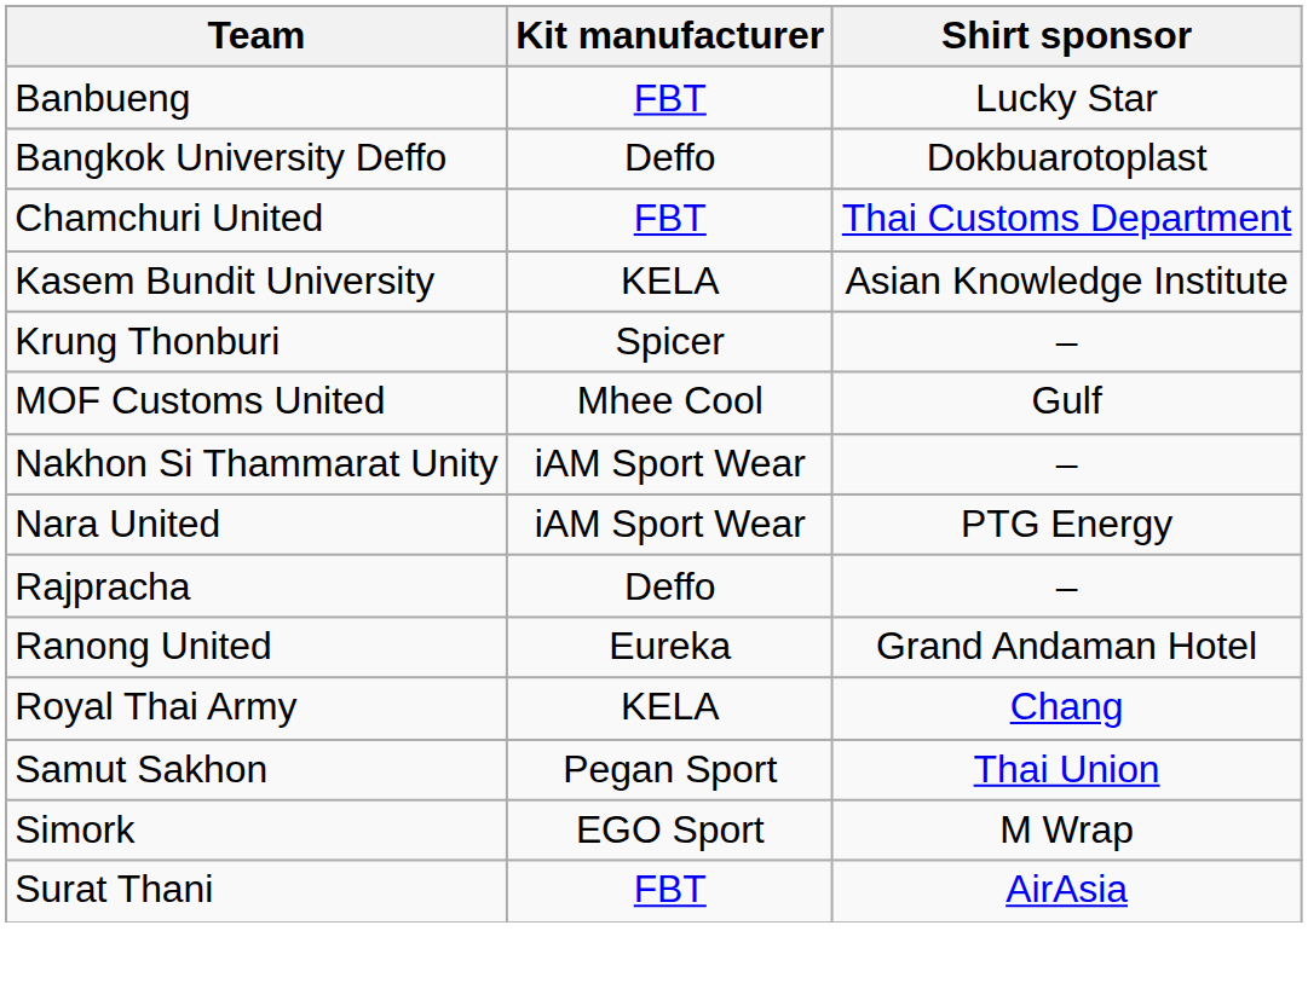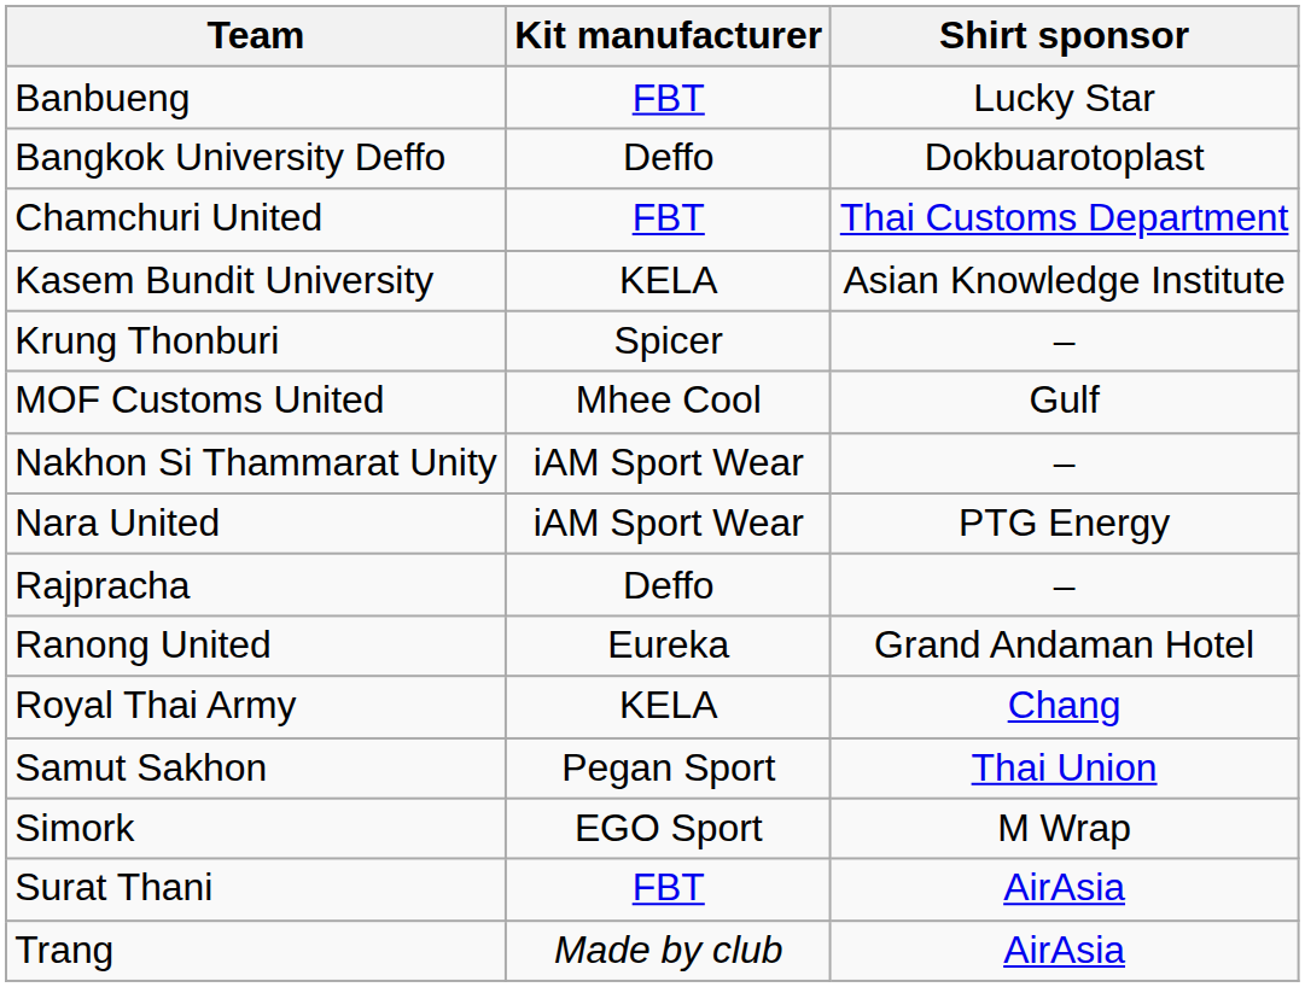+ row: Trang | Made by club | AirAsia
